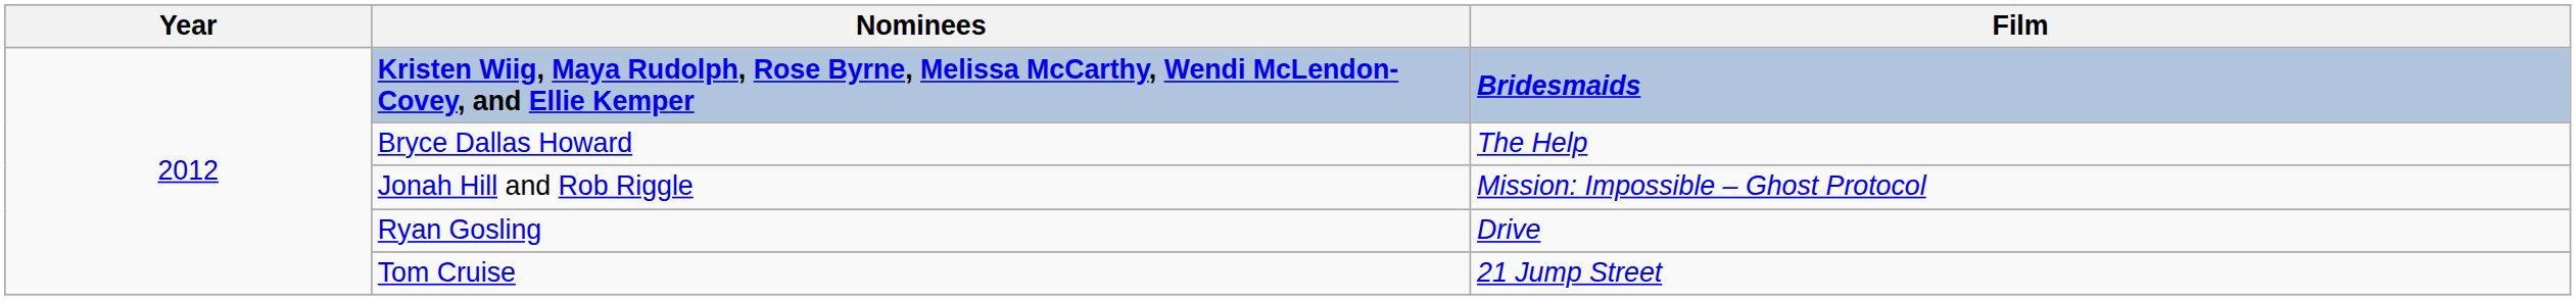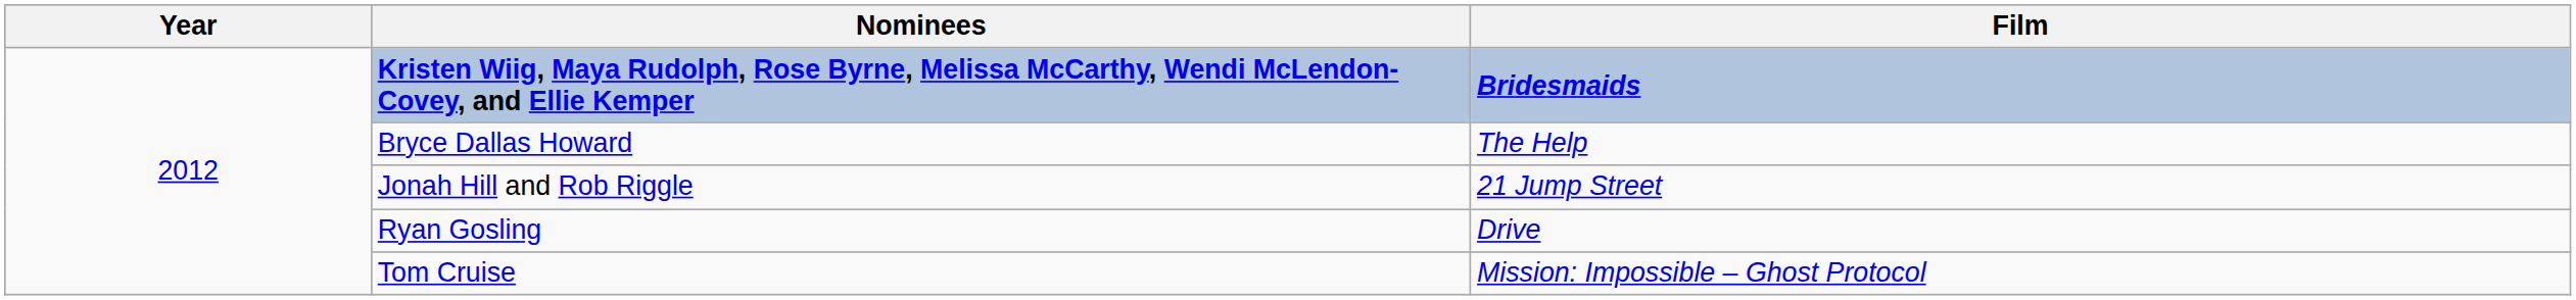Jonah Hill and Rob Riggle | Film: Mission: Impossible – Ghost Protocol -> 21 Jump Street
Tom Cruise | Film: 21 Jump Street -> Mission: Impossible – Ghost Protocol
